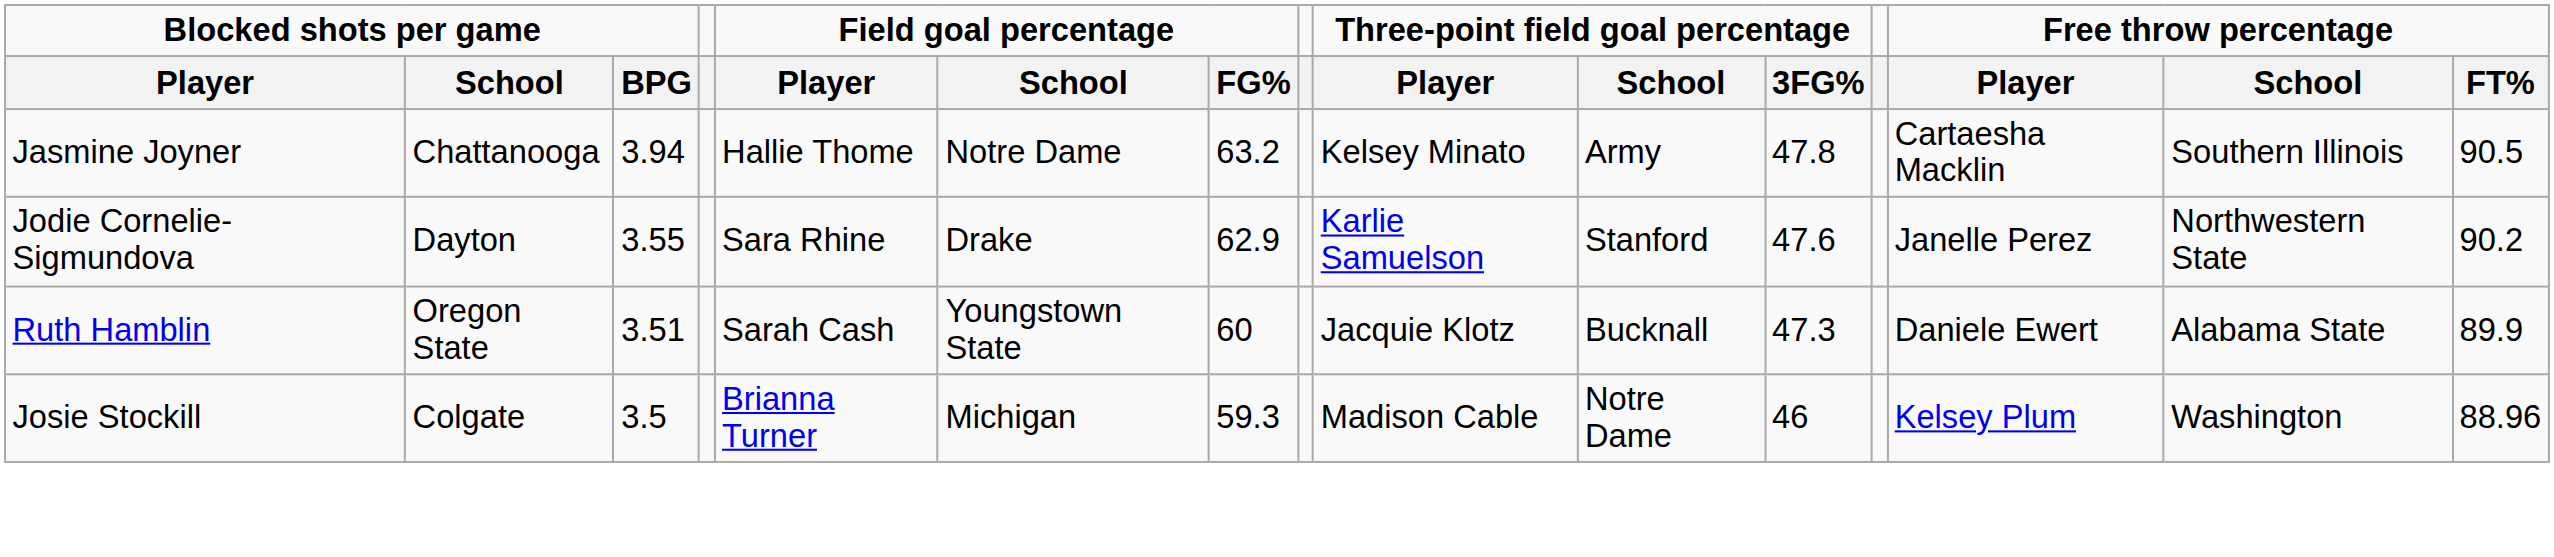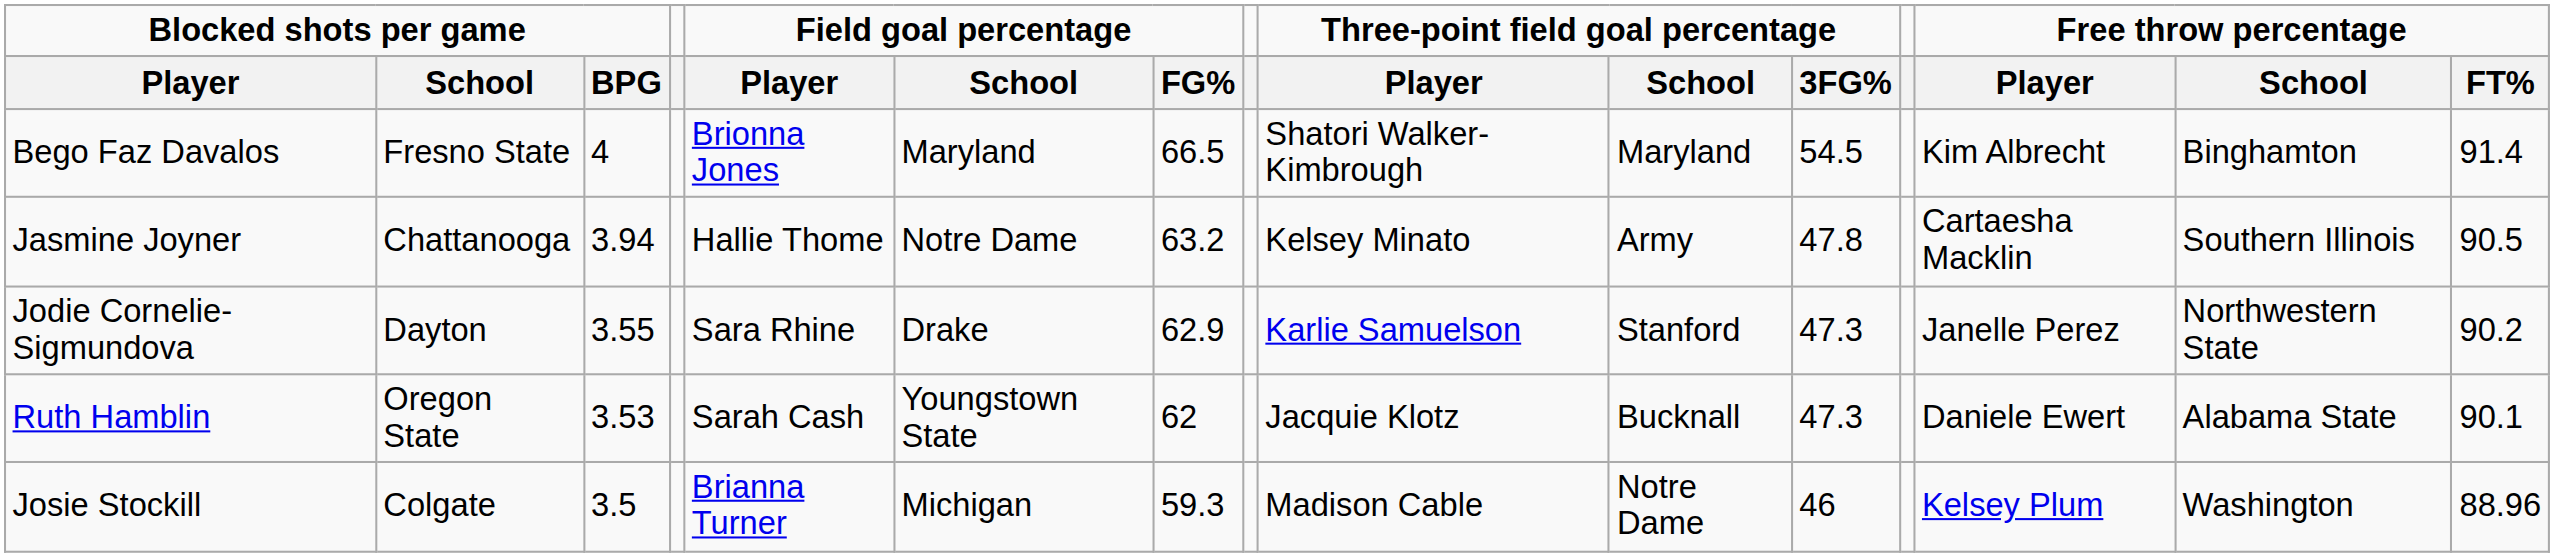+ row: Bego Faz Davalos | Fresno State | 4 | Brionna Jones | Maryland | 66.5 | Shatori Walker-Kimbrough | Maryland | 54.5 | Kim Albrecht | Binghamton | 91.4
Jodie Cornelie-Sigmundova | Three-point field goal percentage / 3FG%: 47.6 -> 47.3
Ruth Hamblin | Blocked shots per game / BPG: 3.51 -> 3.53
Ruth Hamblin | Field goal percentage / FG%: 60 -> 62
Ruth Hamblin | Free throw percentage / FT%: 89.9 -> 90.1
